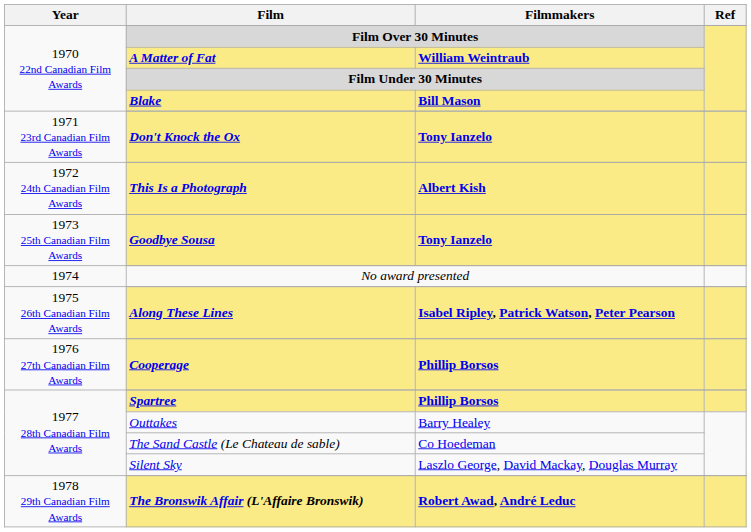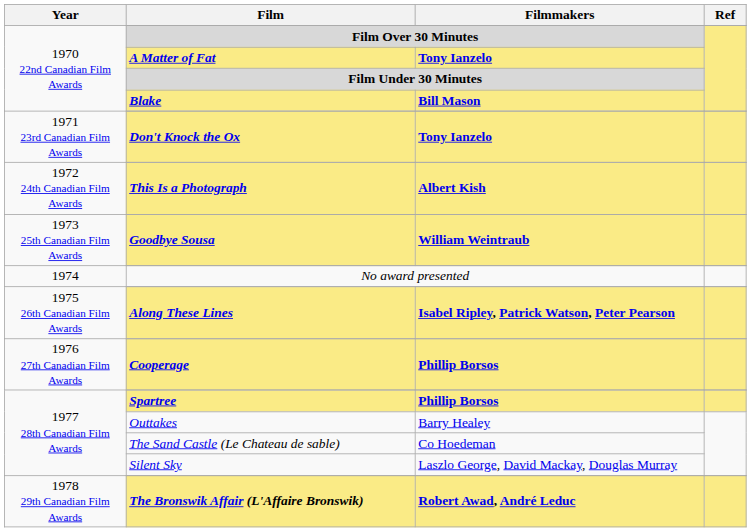A Matter of Fat | Filmmakers: William Weintraub -> Tony Ianzelo
Goodbye Sousa | Filmmakers: Tony Ianzelo -> William Weintraub
